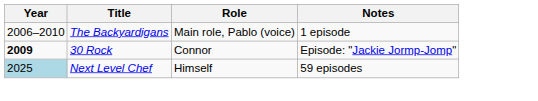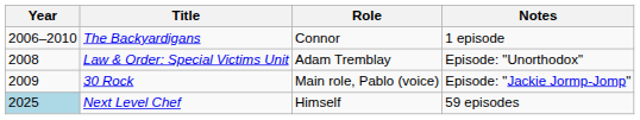The Backyardigans | Role: Main role, Pablo (voice) -> Connor
+ row: 2008 | Law & Order: Special Victims Unit | Adam Tremblay | Episode: "Unorthodox"
30 Rock | Year: bold -> normal
30 Rock | Role: Connor -> Main role, Pablo (voice)
